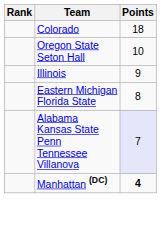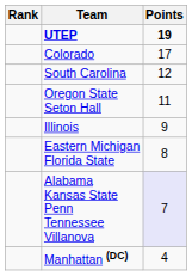+ row: UTEP | 19
Colorado | Points: 18 -> 17
+ row: South Carolina | 12
Oregon State Seton Hall | Points: 10 -> 11
Manhattan (DC) | Points: bold -> normal
